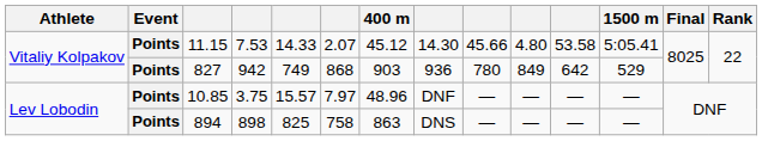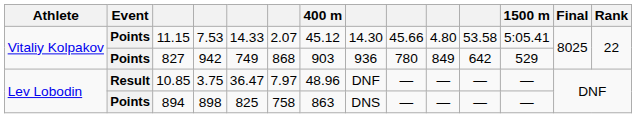10.85 | Event: Points -> Result
10.85 | column 5: 15.57 -> 36.47
